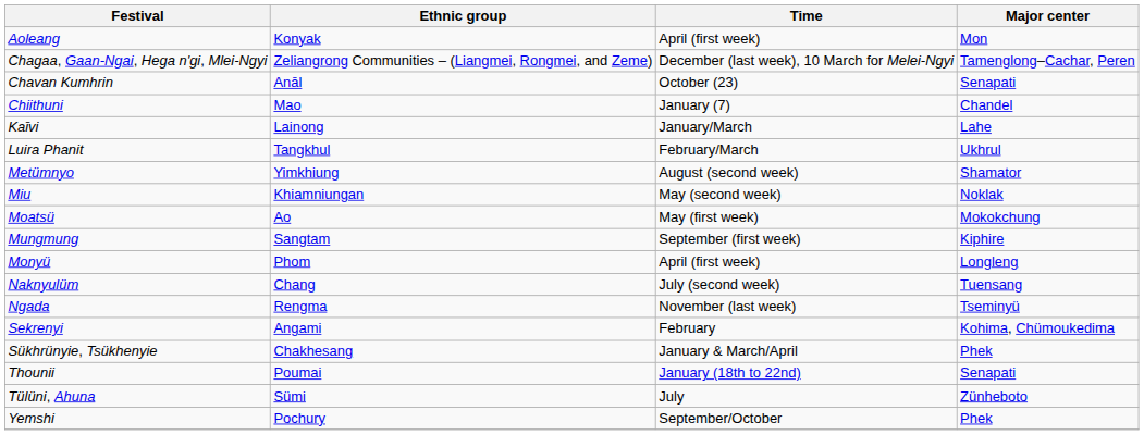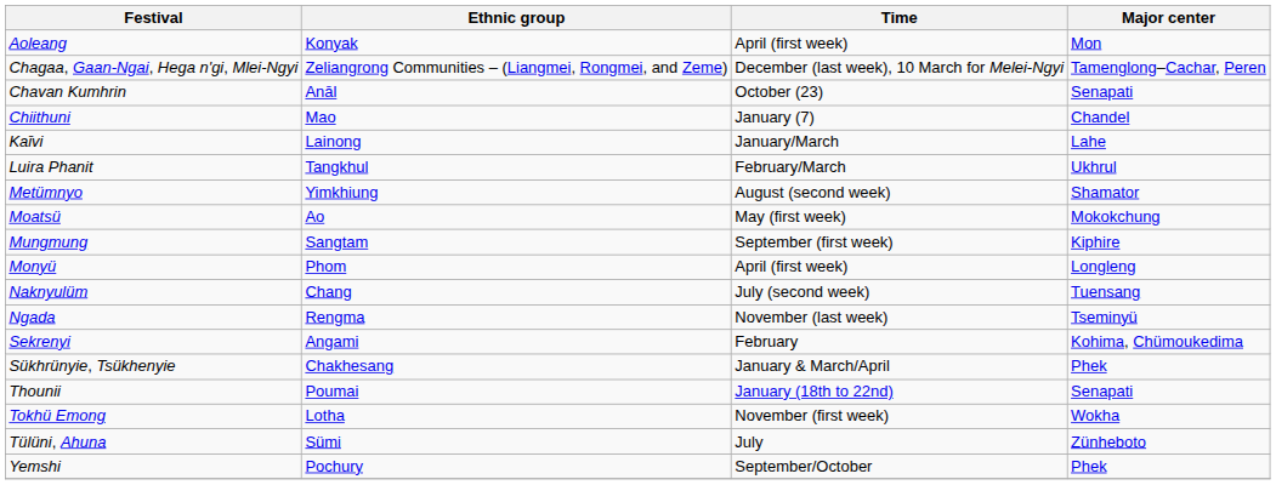- row: Miu | Khiamniungan | May (second week) | Noklak
+ row: Tokhü Emong | Lotha | November (first week) | Wokha
